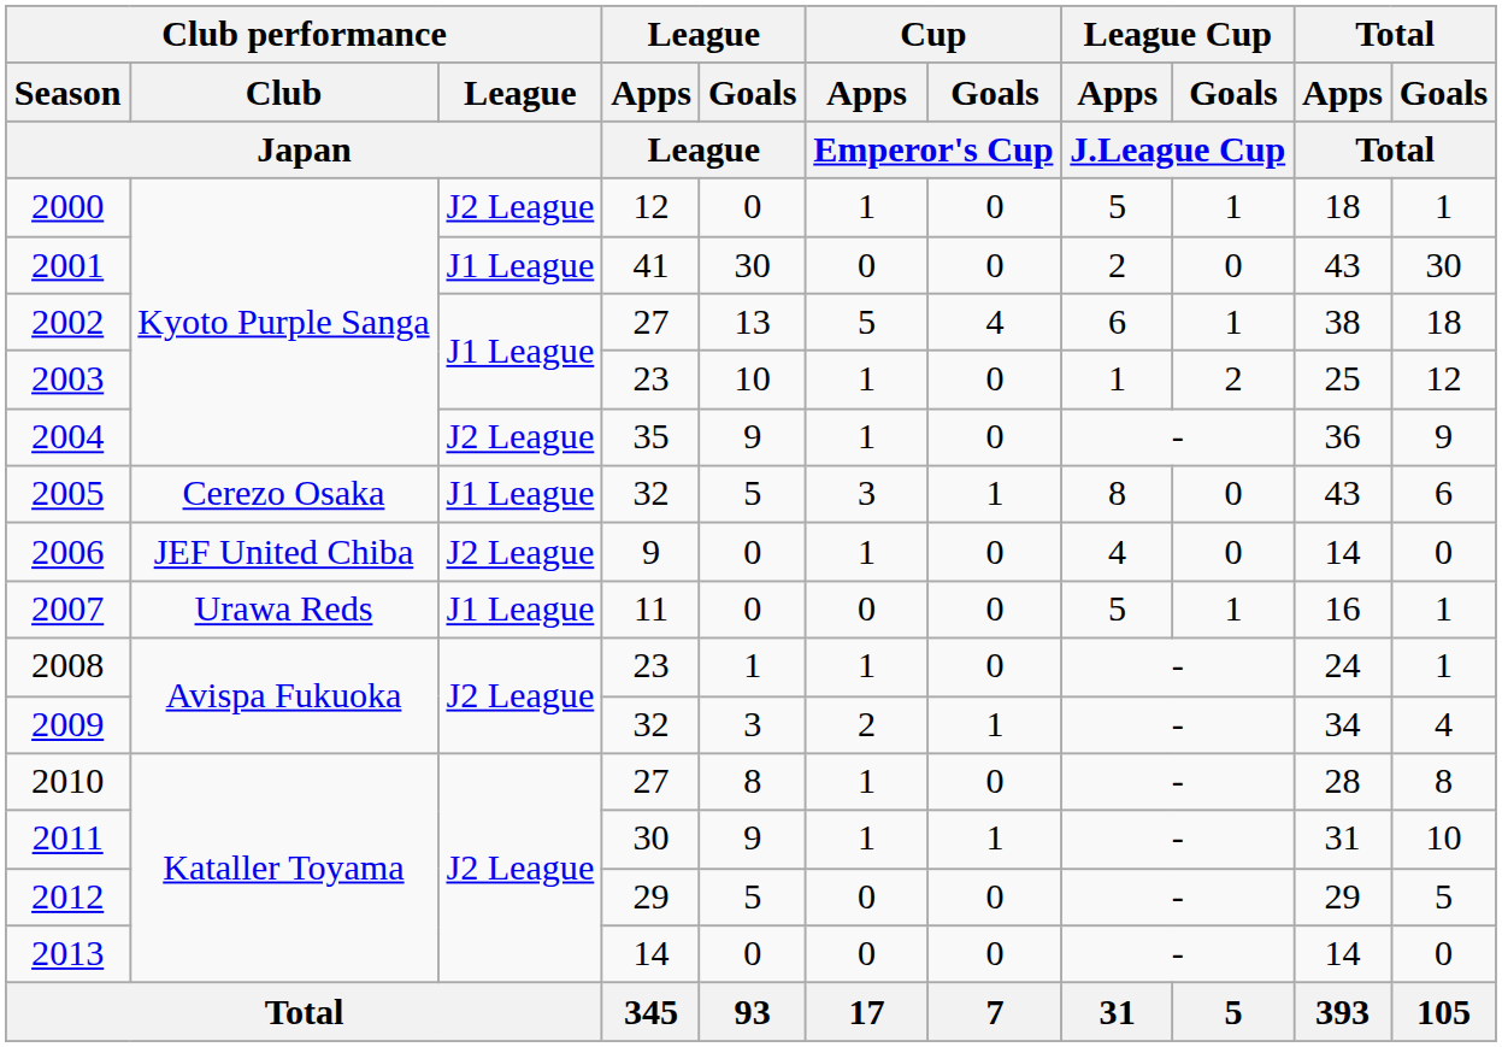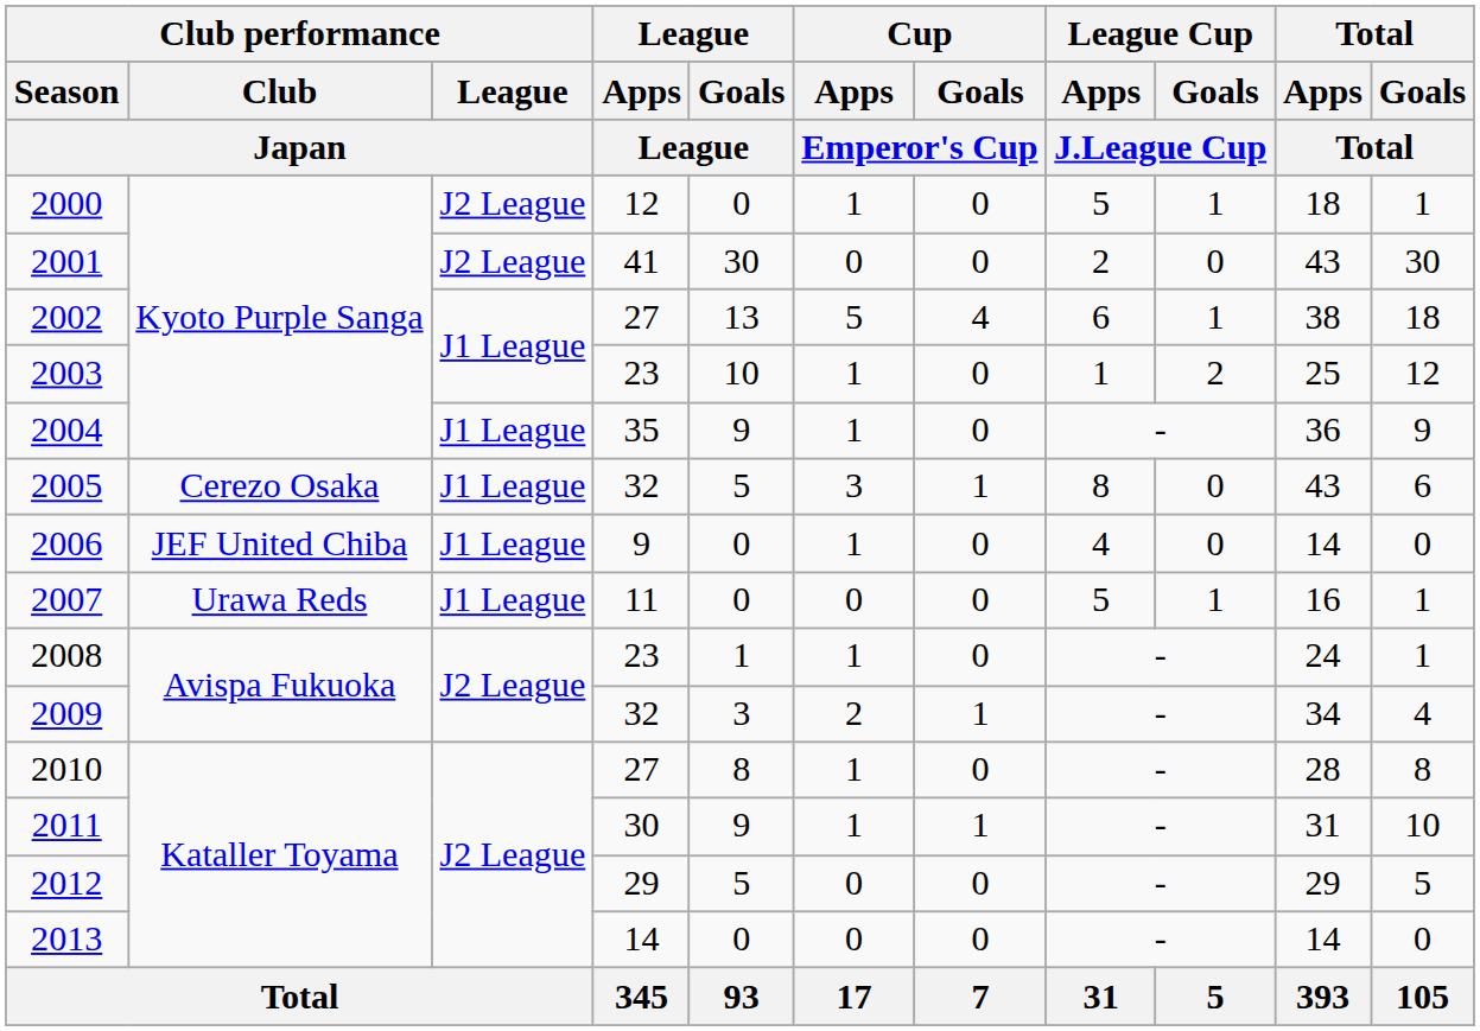2001 | Club performance / League / Japan: J1 League -> J2 League
2004 | Club performance / League / Japan: J2 League -> J1 League
2006 | Club performance / League / Japan: J2 League -> J1 League
